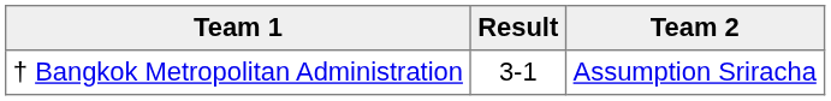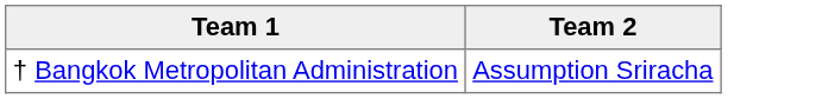- column: Result | 3-1
